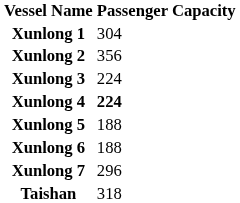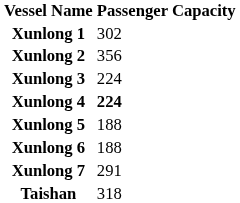Xunlong 1 | Passenger Capacity: 304 -> 302
Xunlong 7 | Passenger Capacity: 296 -> 291
